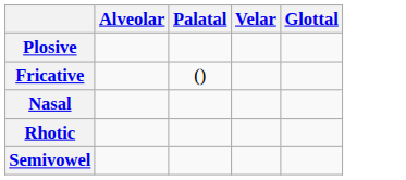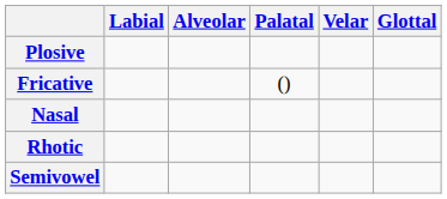+ column: Labial
